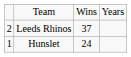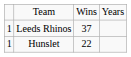Leeds Rhinos | column 1: 2 -> 1
Hunslet | column 3: 24 -> 22
